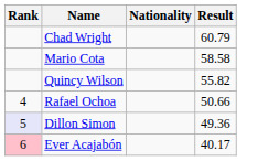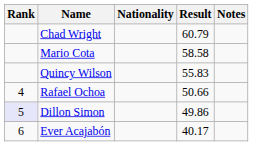+ column: Notes
Quincy Wilson | Result: 55.82 -> 55.83
Dillon Simon | Result: 49.36 -> 49.86
Ever Acajabón | Rank: pink background -> no background
